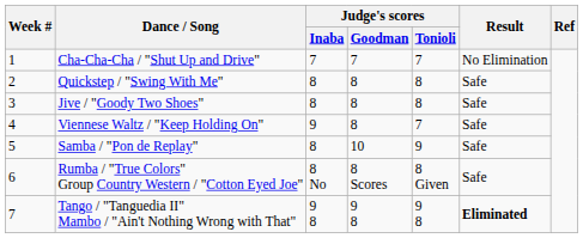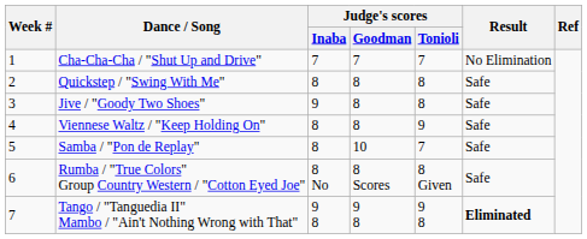Jive / "Goody Two Shoes" | Judge's scores / Inaba: 8 -> 9
Viennese Waltz / "Keep Holding On" | Judge's scores / Inaba: 9 -> 8
Viennese Waltz / "Keep Holding On" | Judge's scores / Tonioli: 7 -> 9
Samba / "Pon de Replay" | Judge's scores / Tonioli: 9 -> 7
